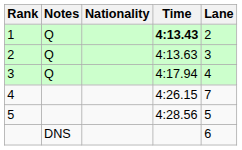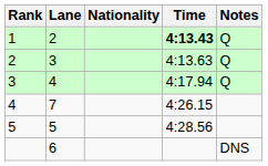columns swapped: Lane <-> Notes
